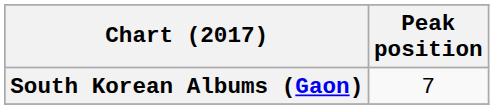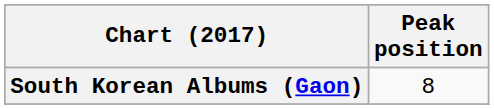South Korean Albums (Gaon) | Peak position: 7 -> 8
